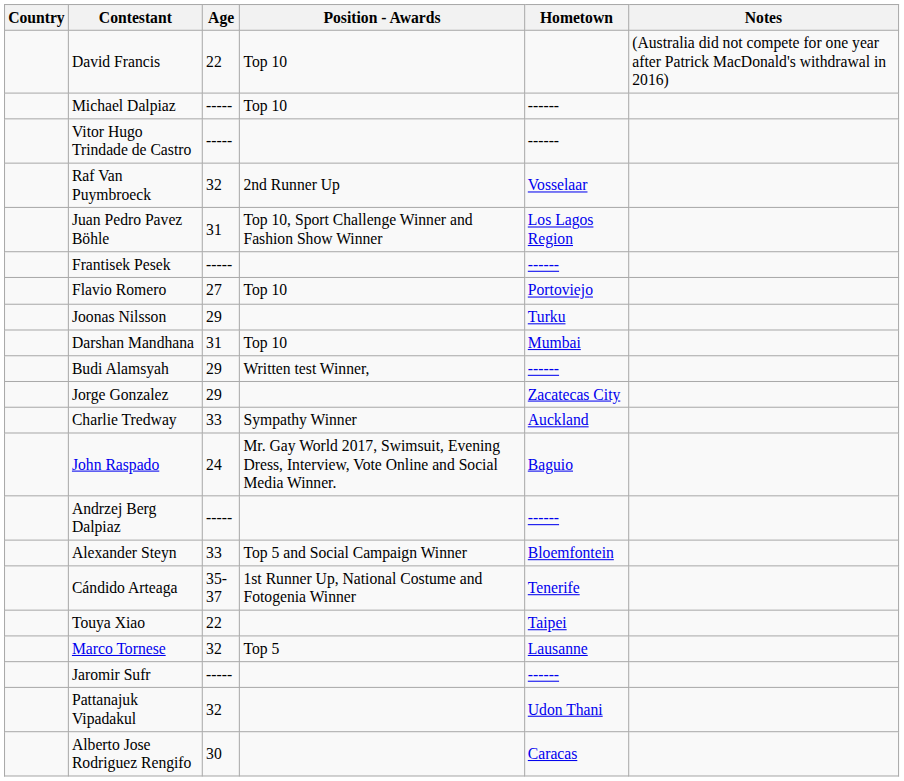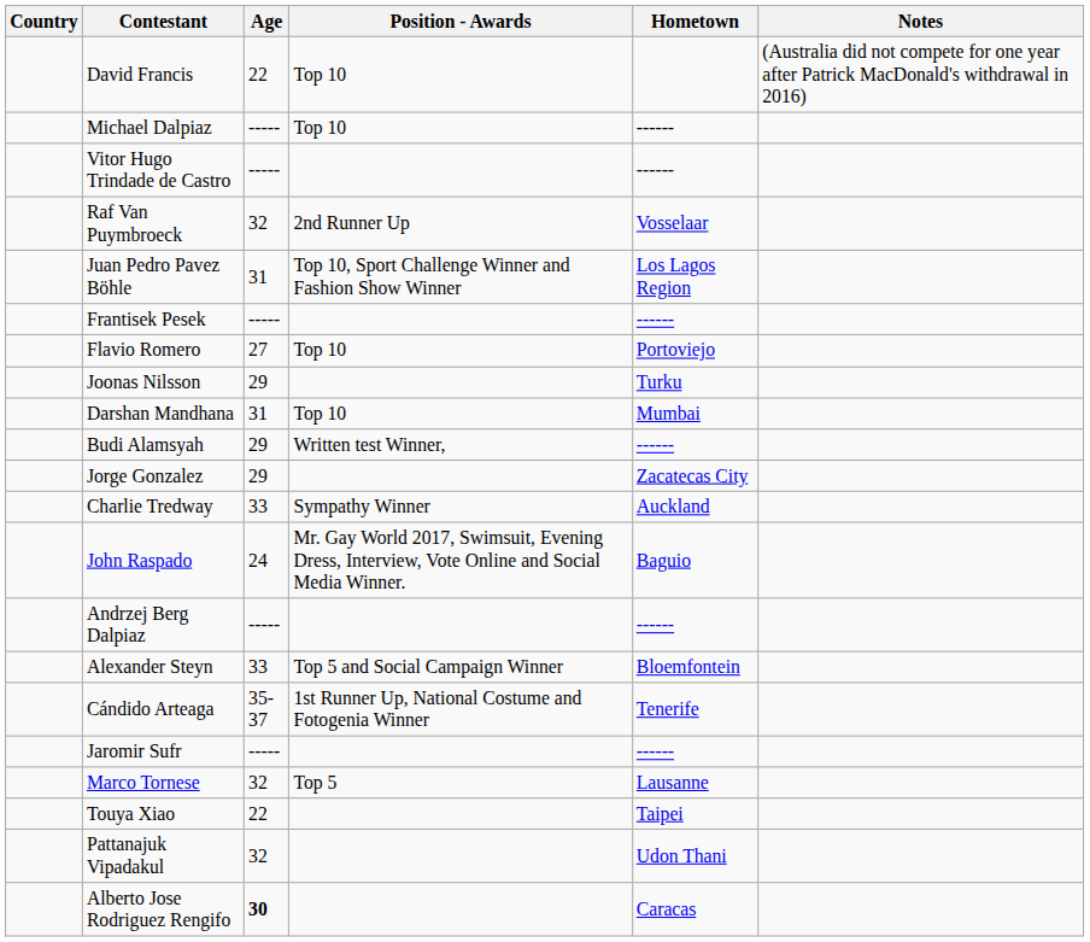rows swapped: Jaromir Sufr <-> Touya Xiao
Alberto Jose Rodriguez Rengifo | Age: normal -> bold
